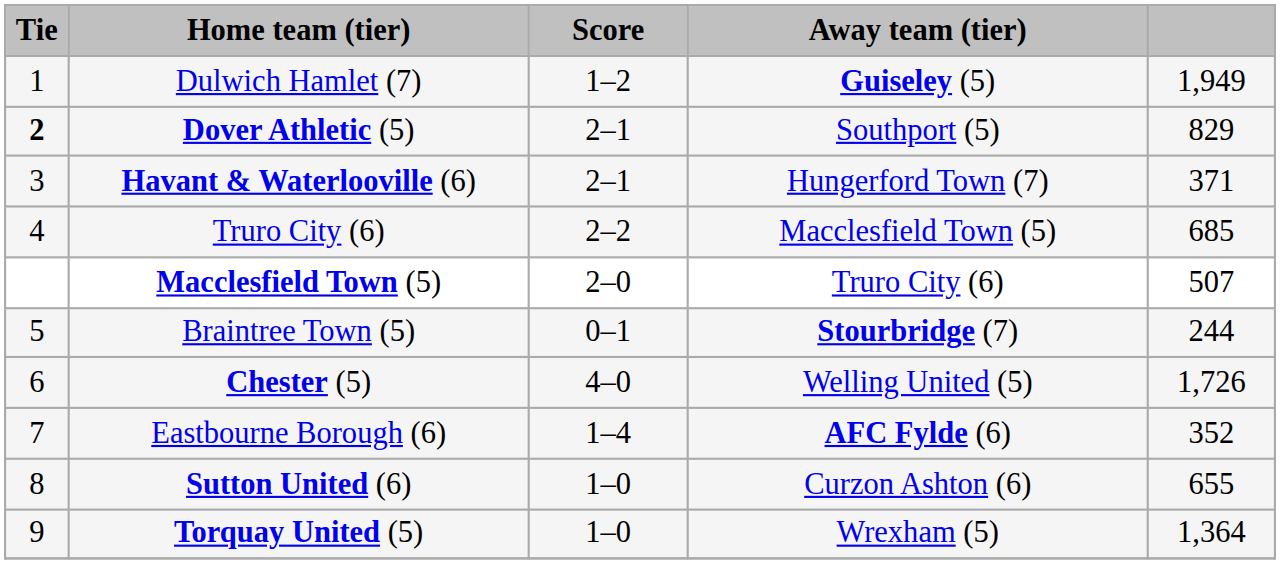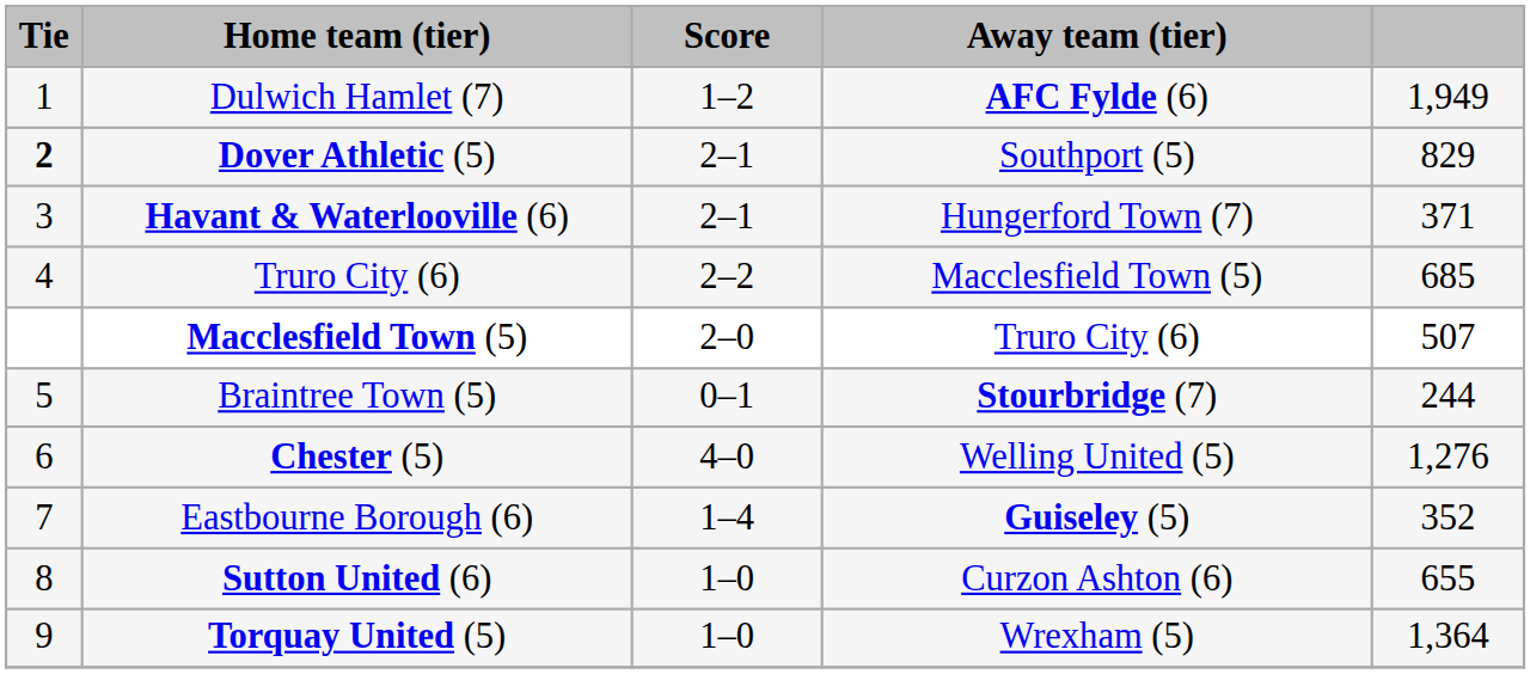Dulwich Hamlet (7) | Away team (tier): Guiseley (5) -> AFC Fylde (6)
Chester (5) | column 5: 1,726 -> 1,276
Eastbourne Borough (6) | Away team (tier): AFC Fylde (6) -> Guiseley (5)
